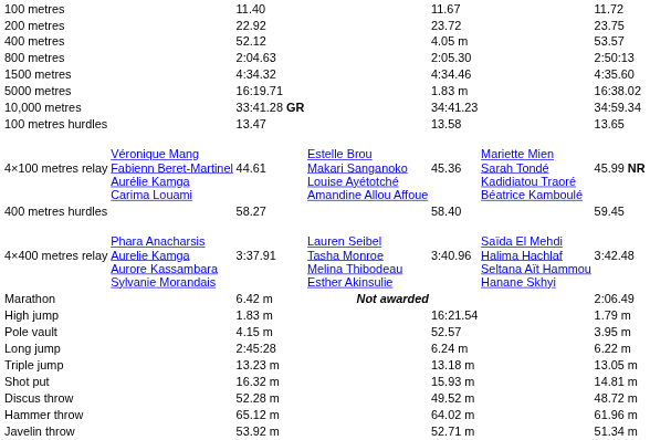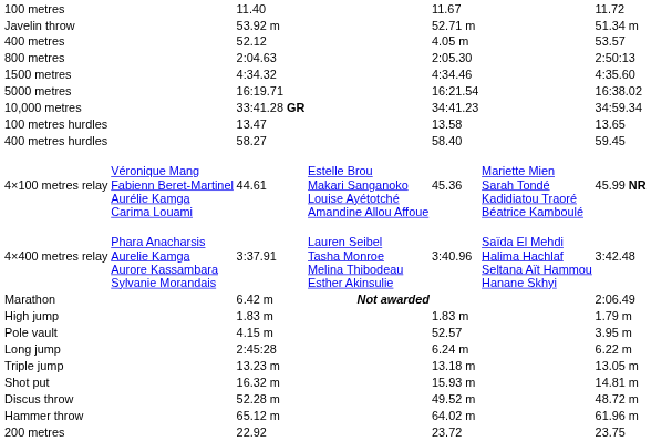rows swapped: 200 metres <-> Javelin throw
5000 metres | column 5: 1.83 m -> 16:21.54
rows swapped: 400 metres hurdles <-> 4×100 metres relay
High jump | column 5: 16:21.54 -> 1.83 m
